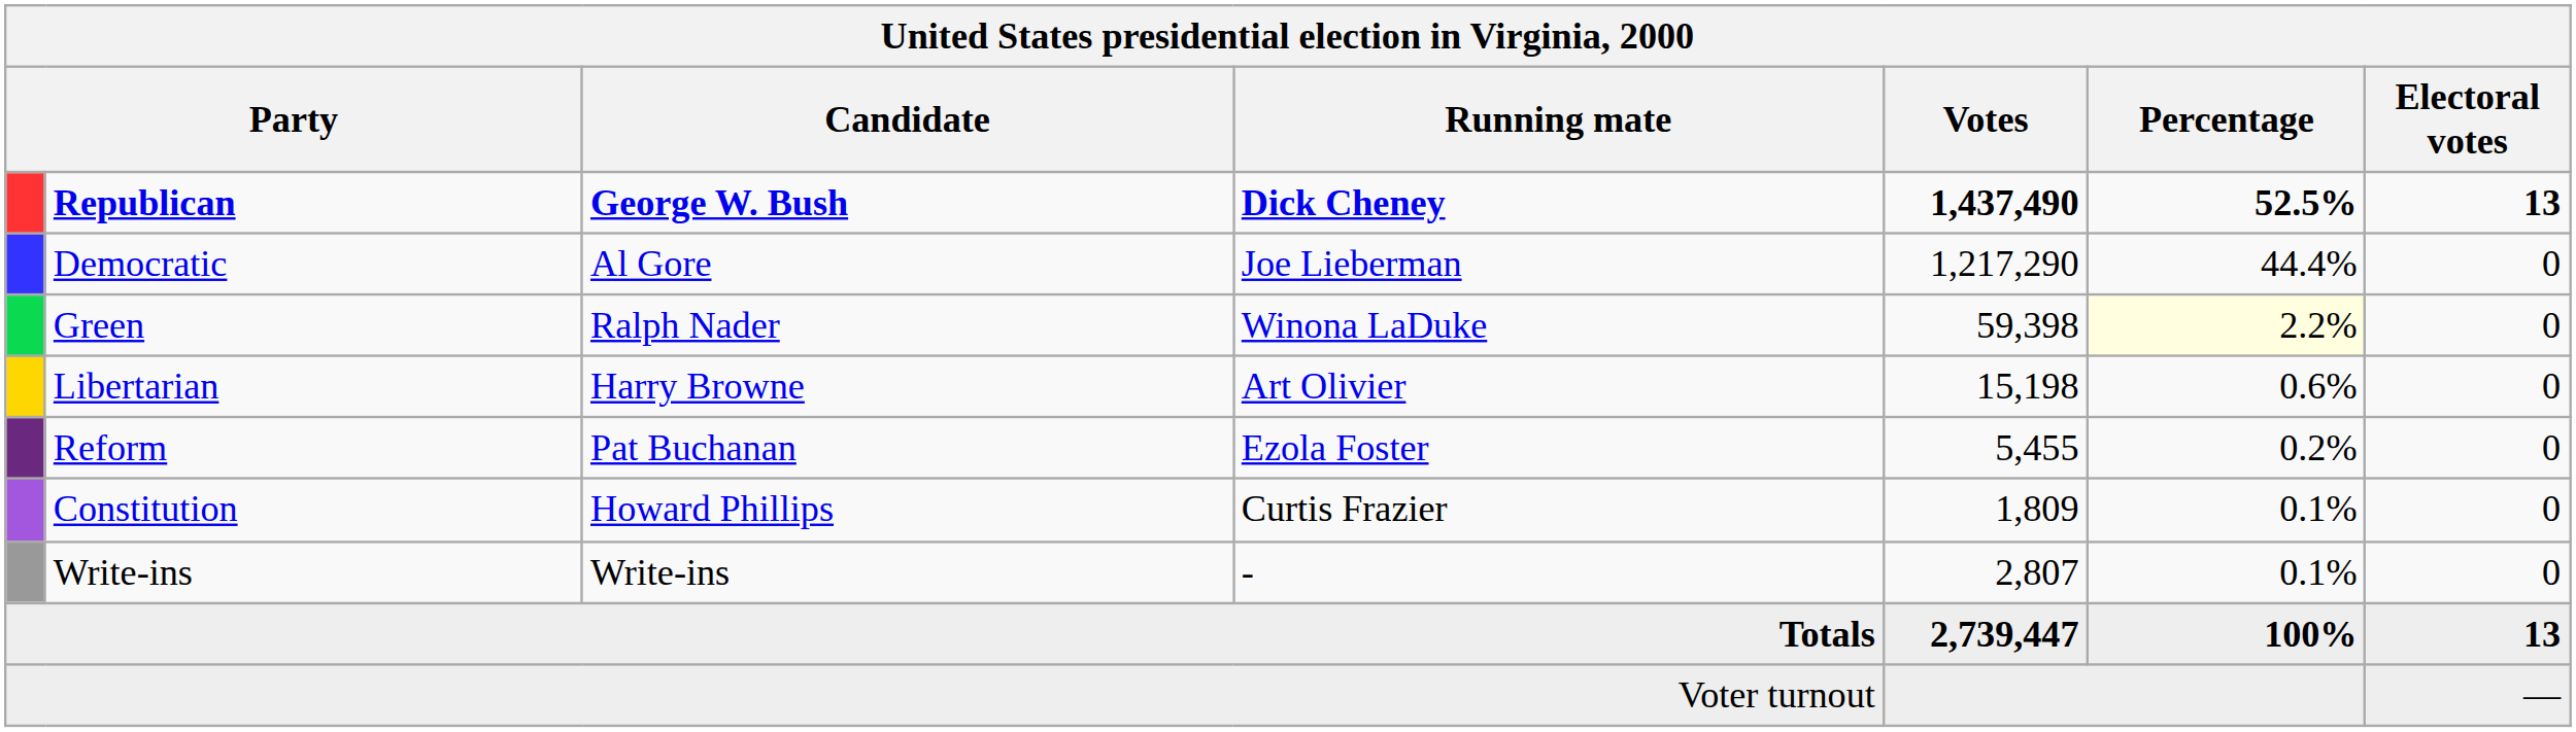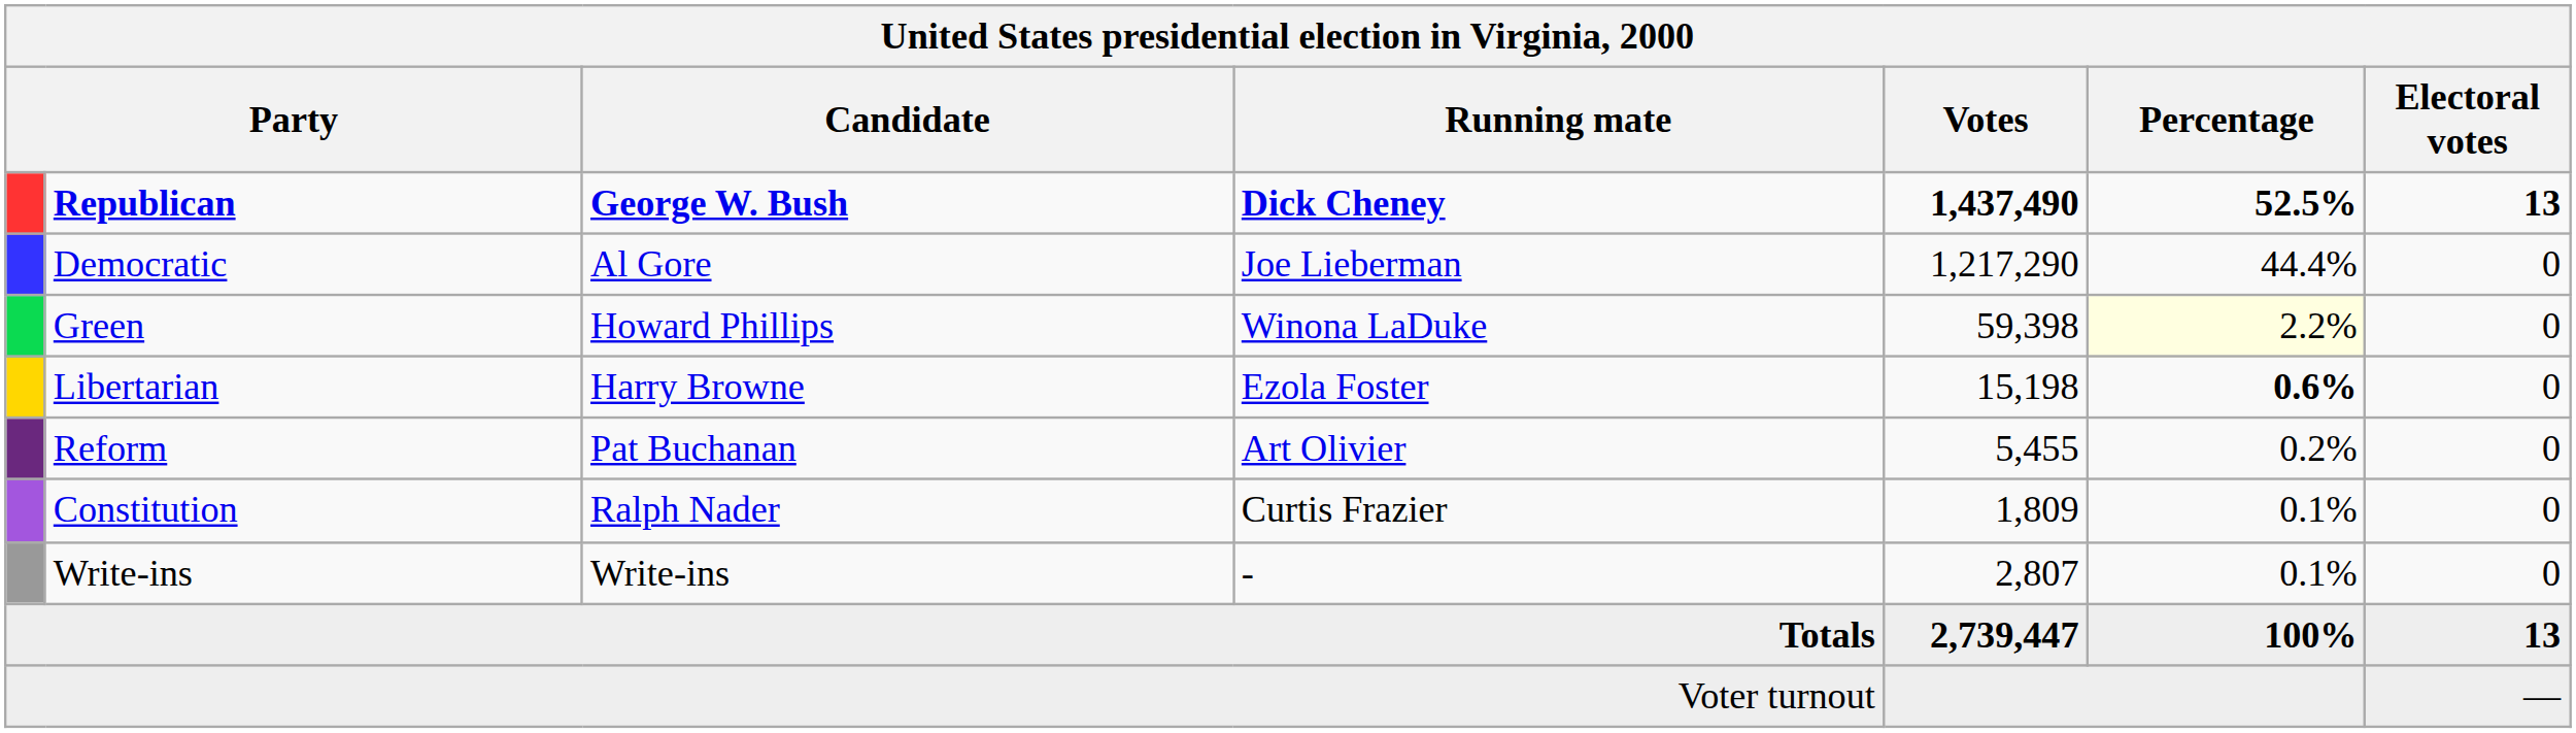Green | Candidate: Ralph Nader -> Howard Phillips
Libertarian | Running mate: Art Olivier -> Ezola Foster
Libertarian | Percentage: normal -> bold
Reform | Running mate: Ezola Foster -> Art Olivier
Constitution | Candidate: Howard Phillips -> Ralph Nader
